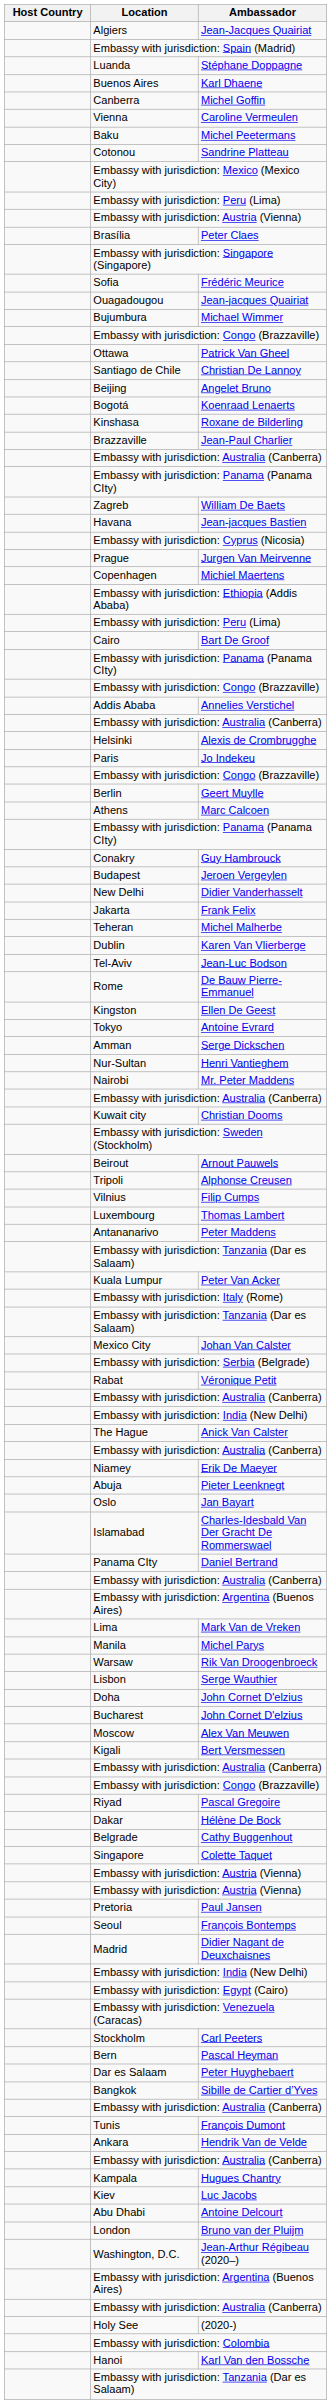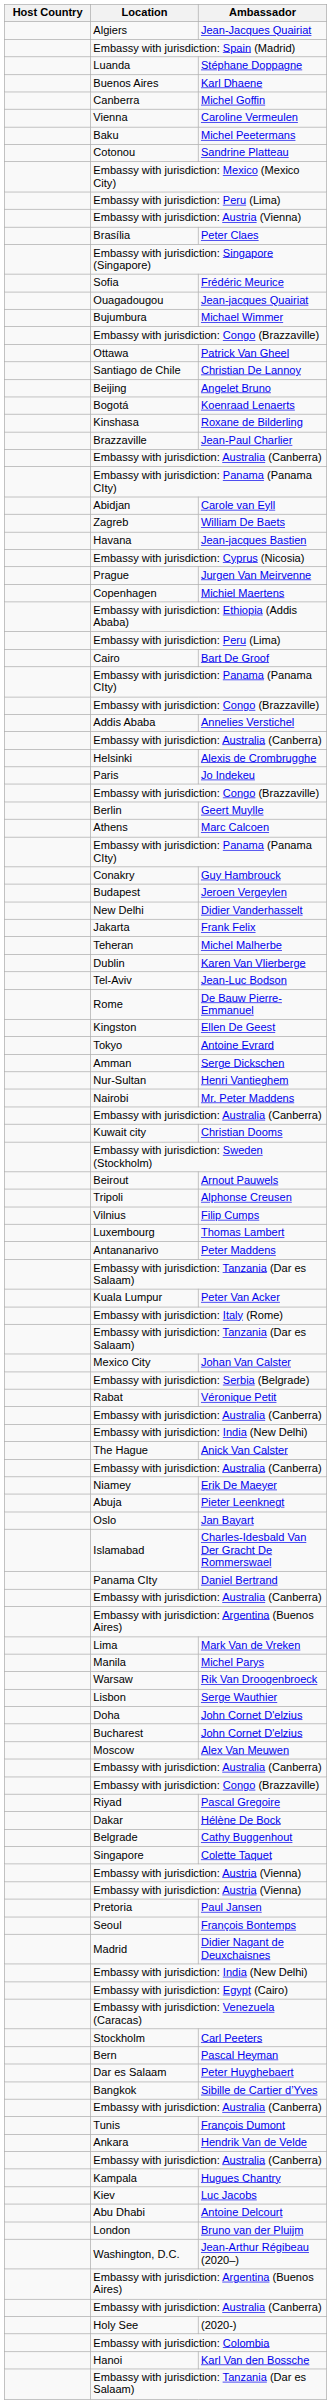+ row: Abidjan | Carole van Eyll
- row: Kigali | Bert Versmessen
